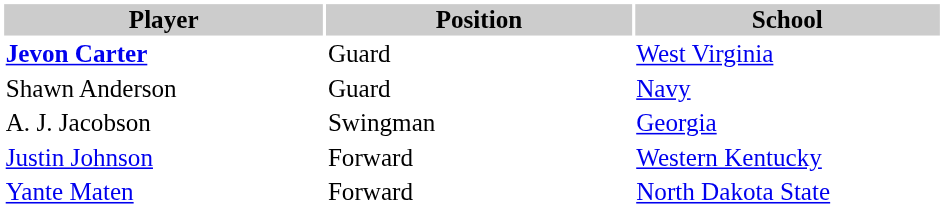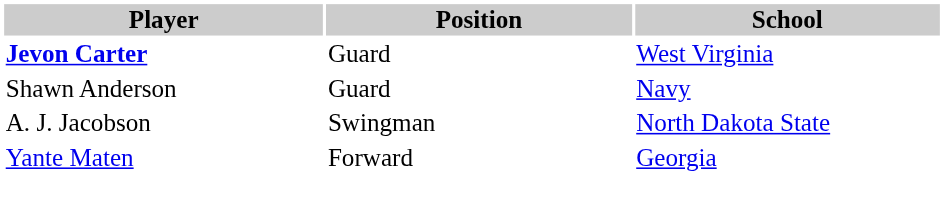A. J. Jacobson | School: Georgia -> North Dakota State
- row: Justin Johnson | Forward | Western Kentucky
Yante Maten | School: North Dakota State -> Georgia
